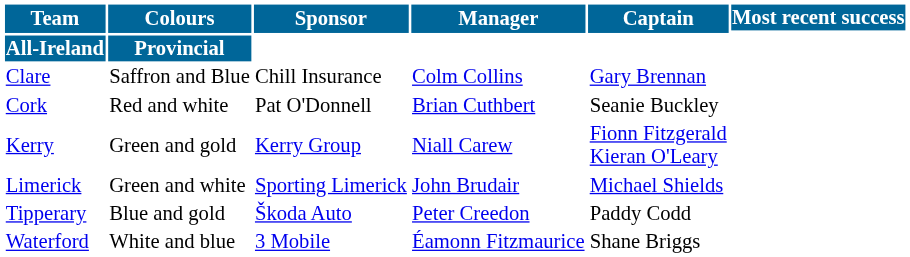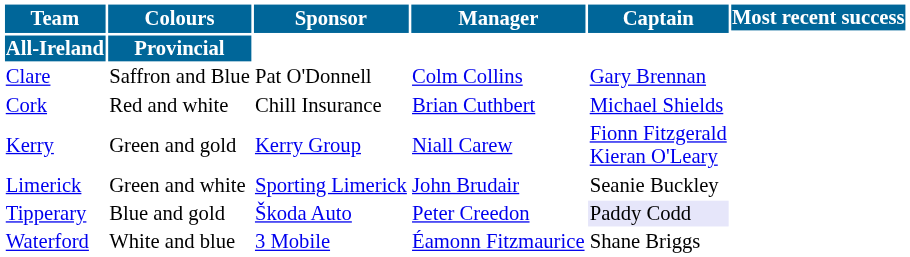Clare | Sponsor: Chill Insurance -> Pat O'Donnell
Cork | Sponsor: Pat O'Donnell -> Chill Insurance
Cork | Captain: Seanie Buckley -> Michael Shields
Limerick | Captain: Michael Shields -> Seanie Buckley
Tipperary | Captain: no background -> lavender background
